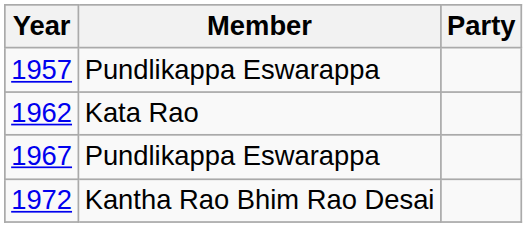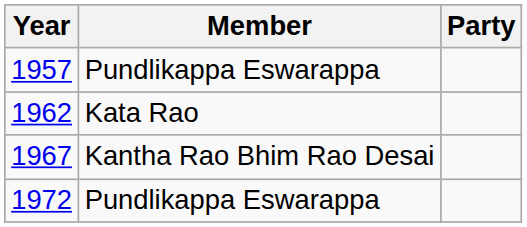1967 | Member: Pundlikappa Eswarappa -> Kantha Rao Bhim Rao Desai
1972 | Member: Kantha Rao Bhim Rao Desai -> Pundlikappa Eswarappa
